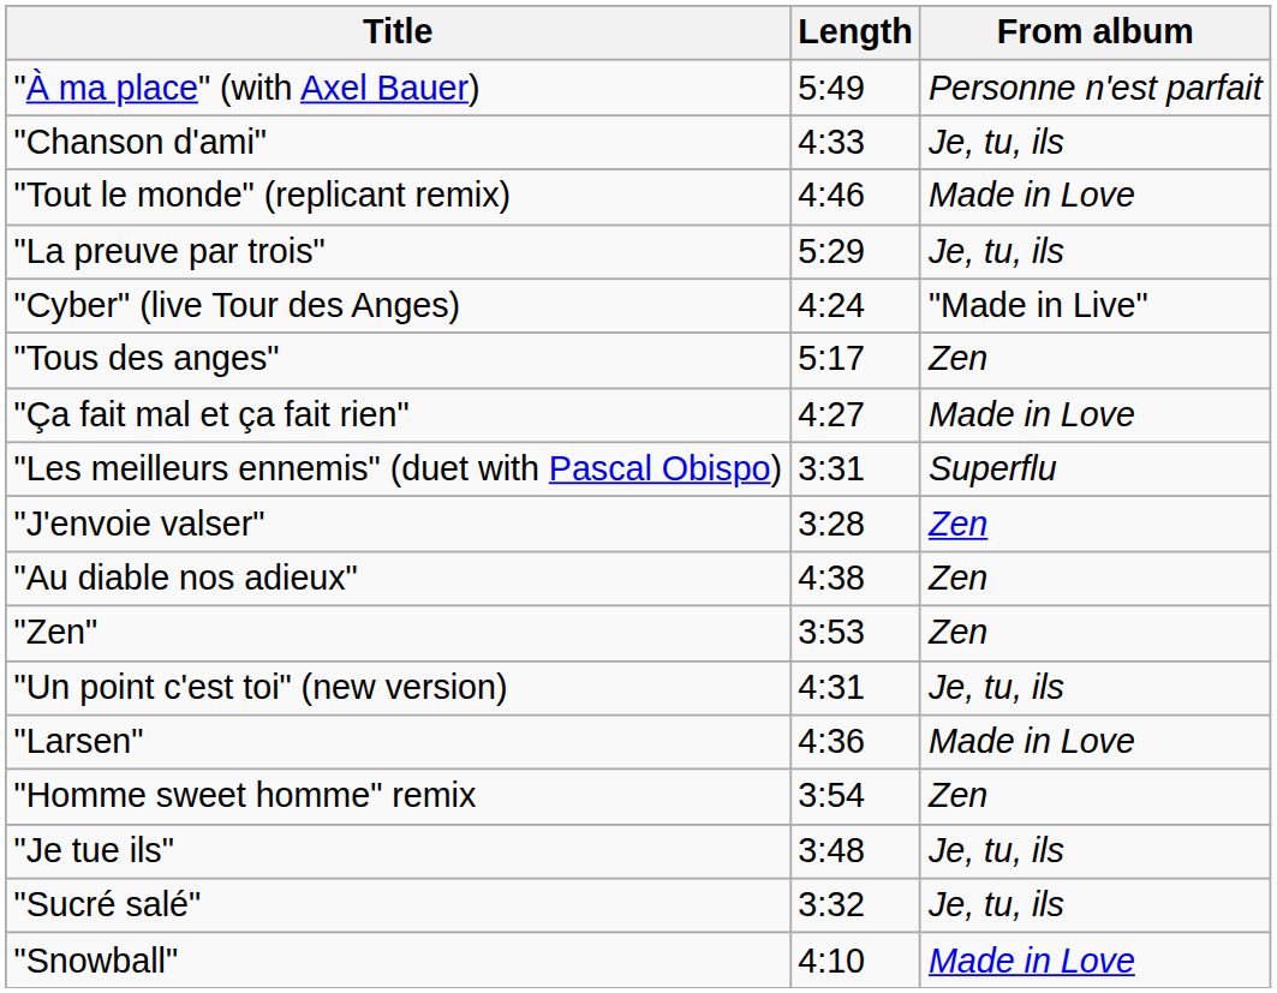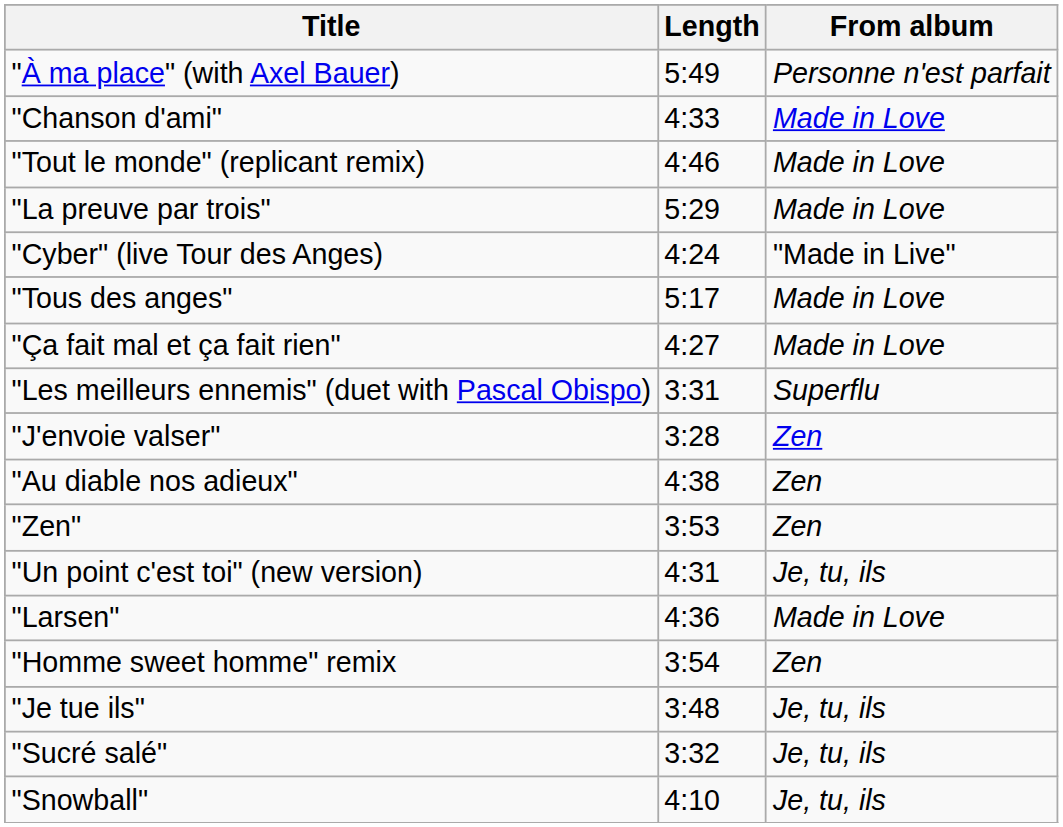"Chanson d'ami" | From album: Je, tu, ils -> Made in Love
"La preuve par trois" | From album: Je, tu, ils -> Made in Love
"Tous des anges" | From album: Zen -> Made in Love
"Snowball" | From album: Made in Love -> Je, tu, ils
